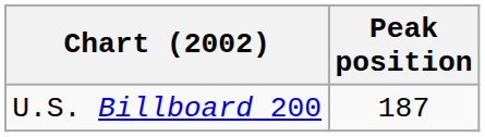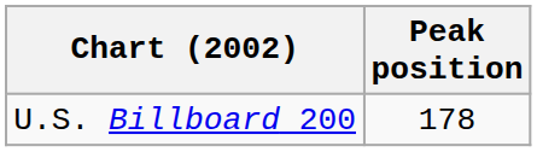U.S. Billboard 200 | Peak position: 187 -> 178
